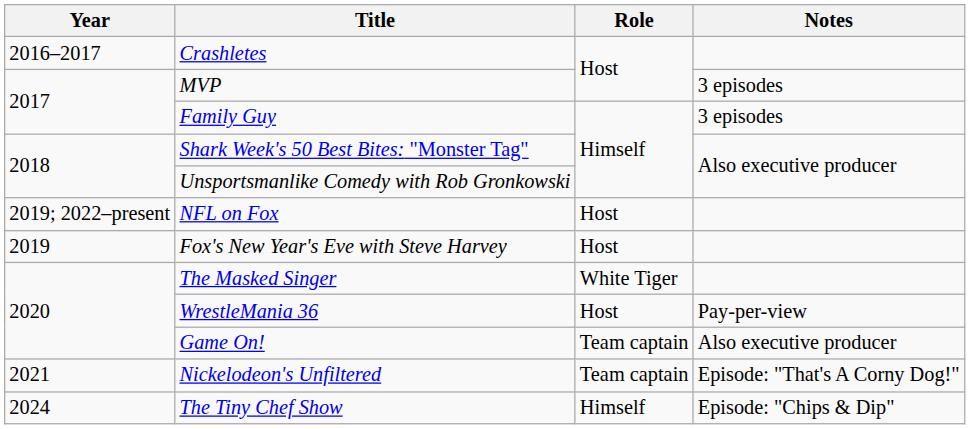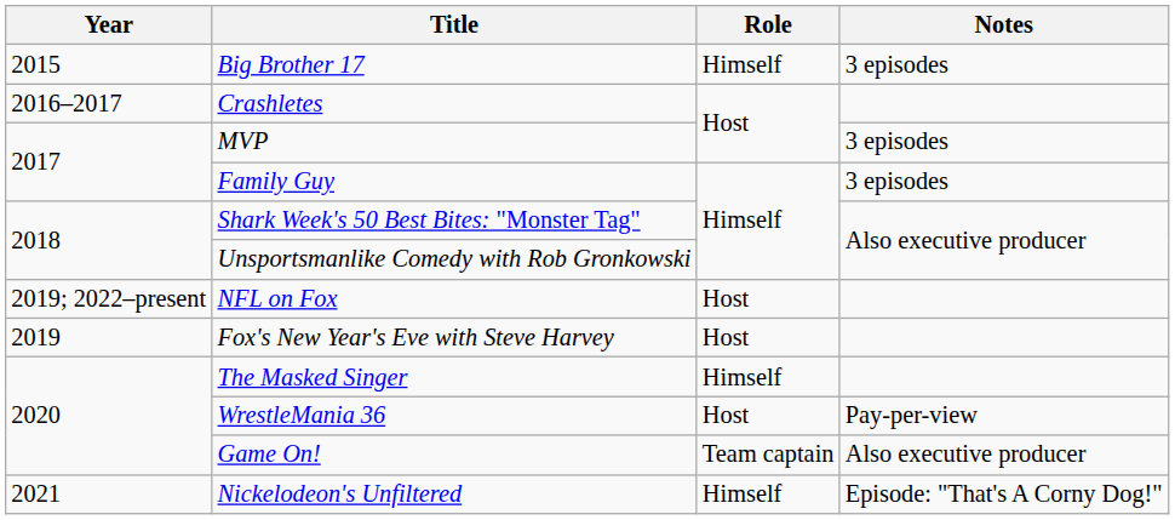+ row: 2015 | Big Brother 17 | Himself | 3 episodes
The Masked Singer | Role: White Tiger -> Himself
Nickelodeon's Unfiltered | Role: Team captain -> Himself
- row: 2024 | The Tiny Chef Show | Himself | Episode: "Chips & Dip"
